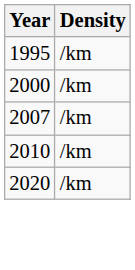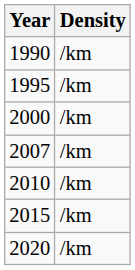+ row: 1990 | /km
+ row: 2015 | /km
